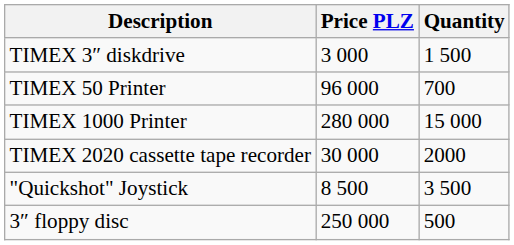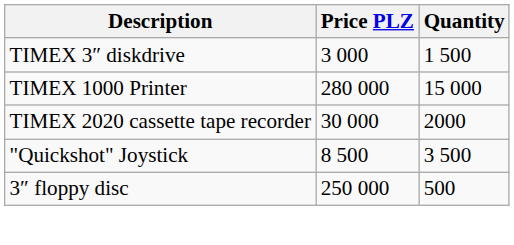- row: TIMEX 50 Printer | 96 000 | 700
